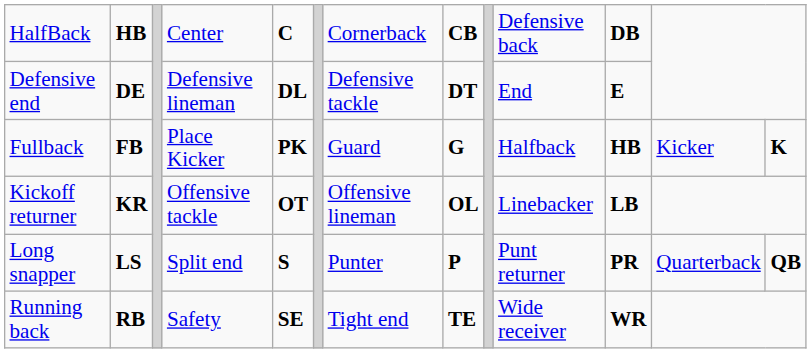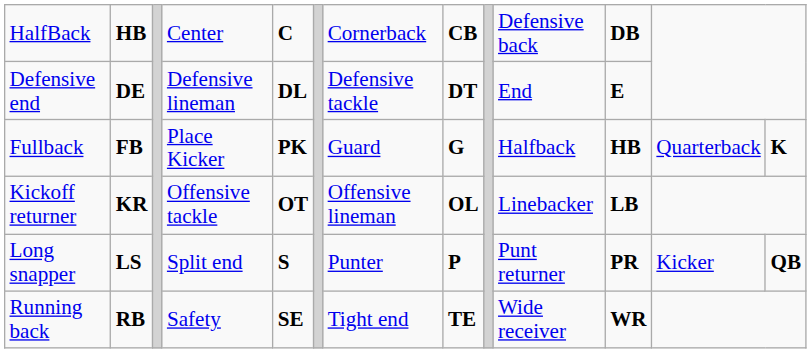Fullback | column 12: Kicker -> Quarterback
Long snapper | column 12: Quarterback -> Kicker
